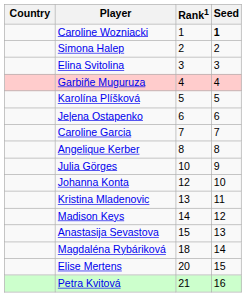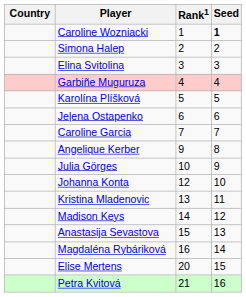Angelique Kerber | Rank1: 8 -> 9
Magdaléna Rybáriková | Rank1: 18 -> 16
